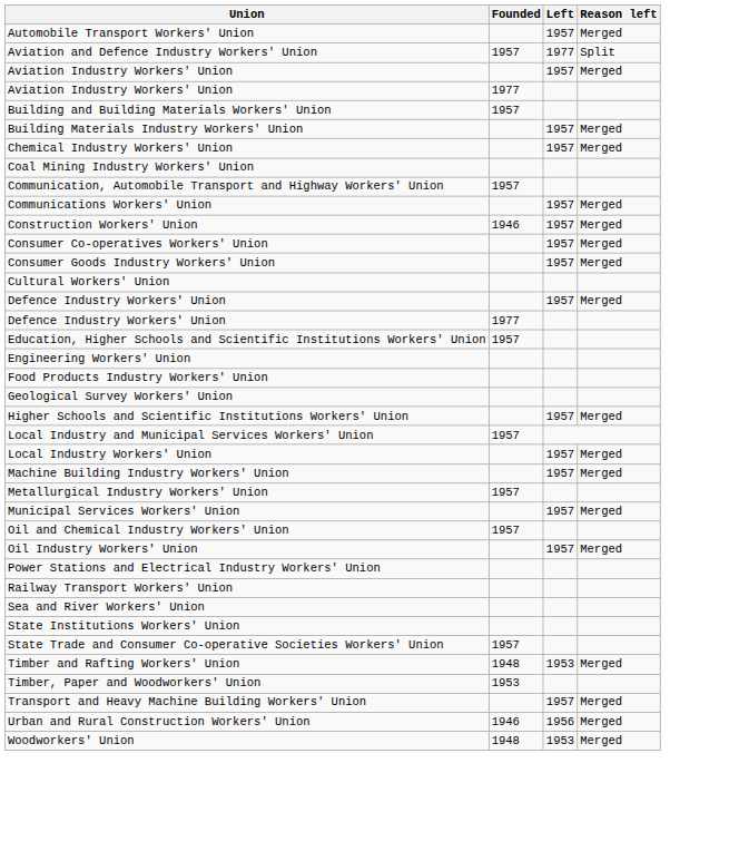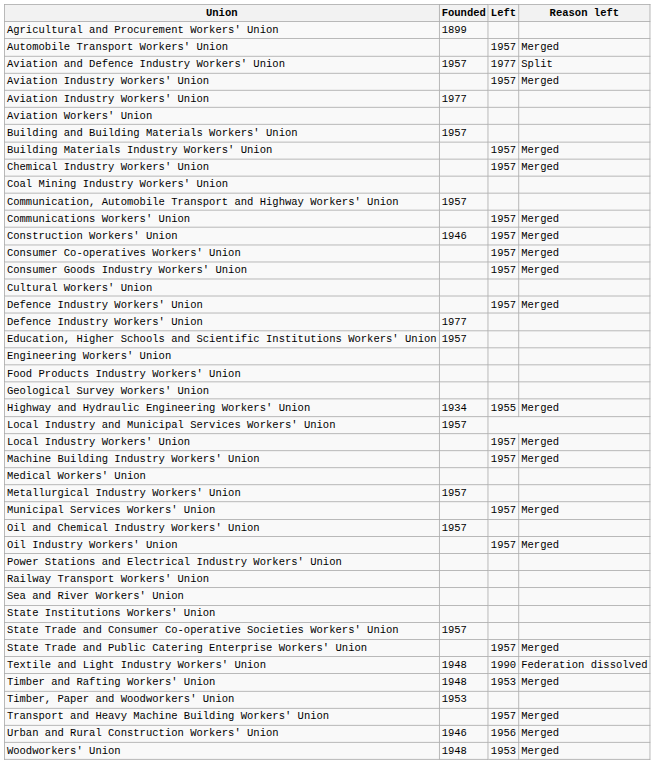+ row: Agricultural and Procurement Workers' Union | 1899
+ row: Aviation Workers' Union
- row: Higher Schools and Scientific Institutions Workers' Union | 1957 | Merged
+ row: Highway and Hydraulic Engineering Workers' Union | 1934 | 1955 | Merged
+ row: Medical Workers' Union
+ row: State Trade and Public Catering Enterprise Workers' Union | 1957 | Merged
+ row: Textile and Light Industry Workers' Union | 1948 | 1990 | Federation dissolved
